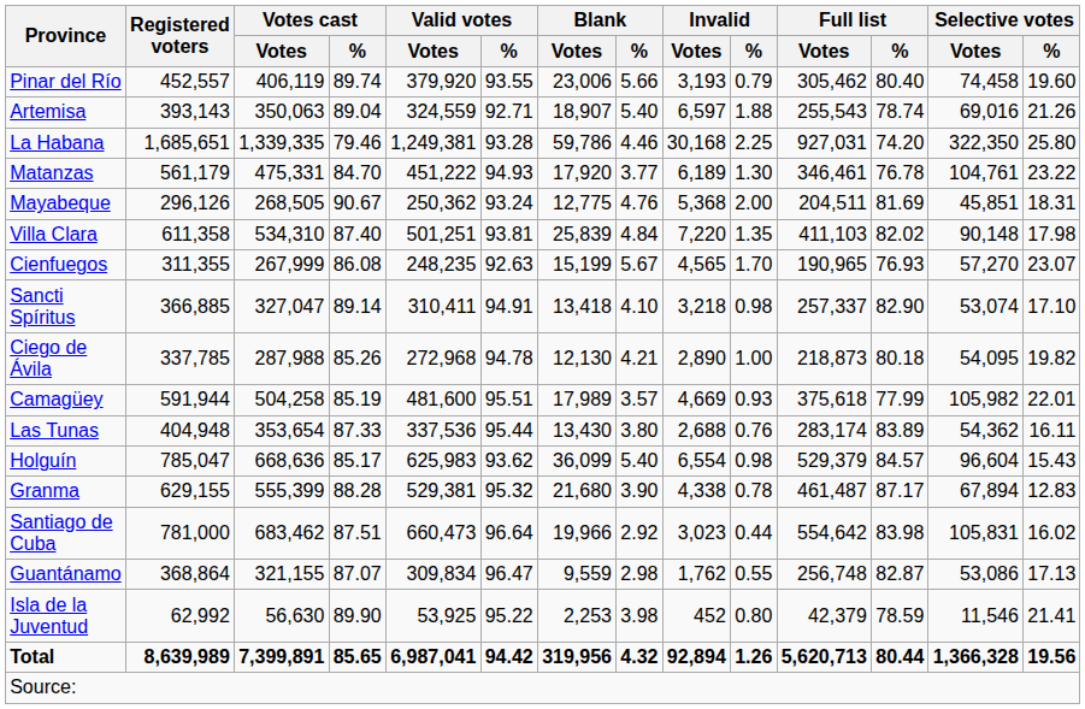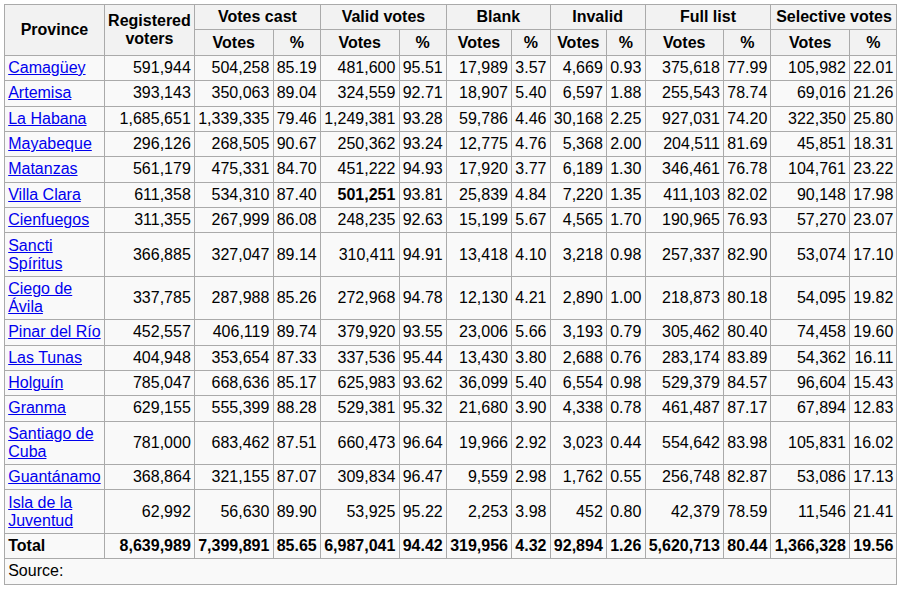rows swapped: Pinar del Río <-> Camagüey
rows swapped: Mayabeque <-> Matanzas
Villa Clara | Valid votes / Votes: normal -> bold
